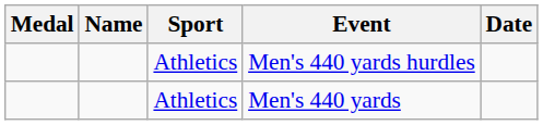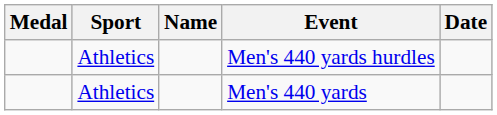columns swapped: Name <-> Sport
